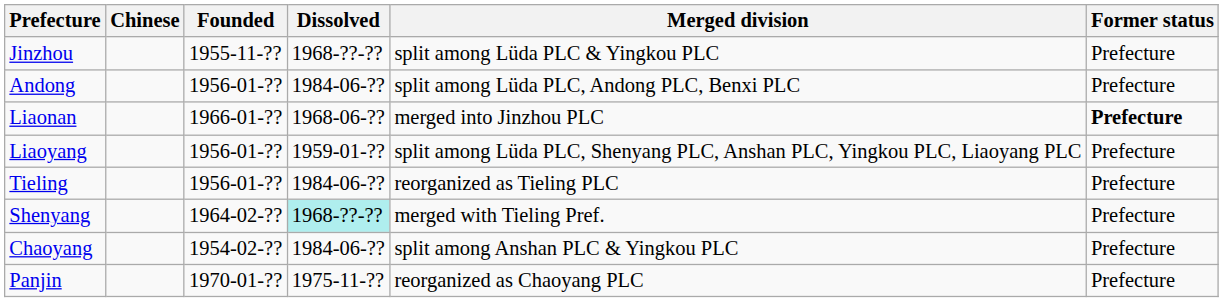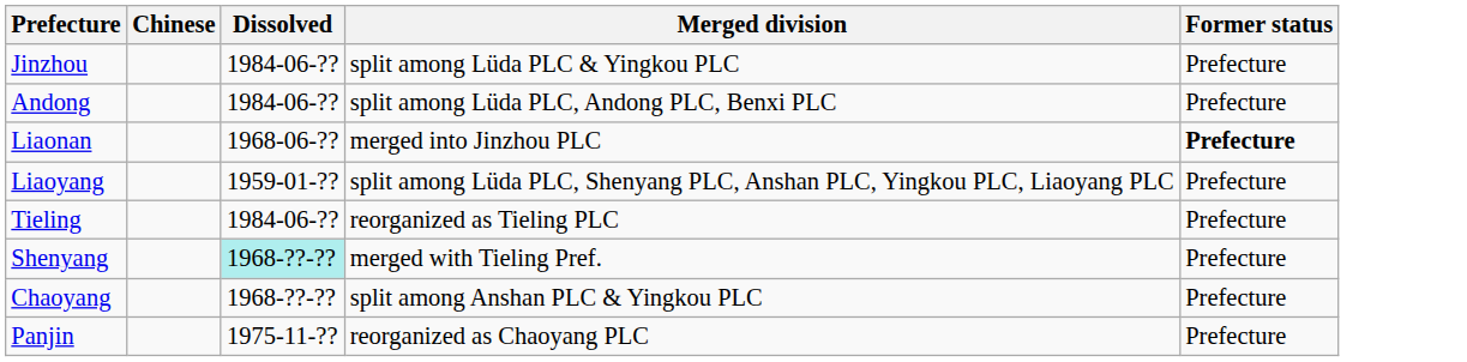- column: Founded | 1955-11-?? | 1956-01-?? | 1966-01-?? | 1956-01-?? | 1956-01-?? | 1964-02-?? | 1954-02-?? | 1970-01-??
Jinzhou | Dissolved: 1968-??-?? -> 1984-06-??
Chaoyang | Dissolved: 1984-06-?? -> 1968-??-??
